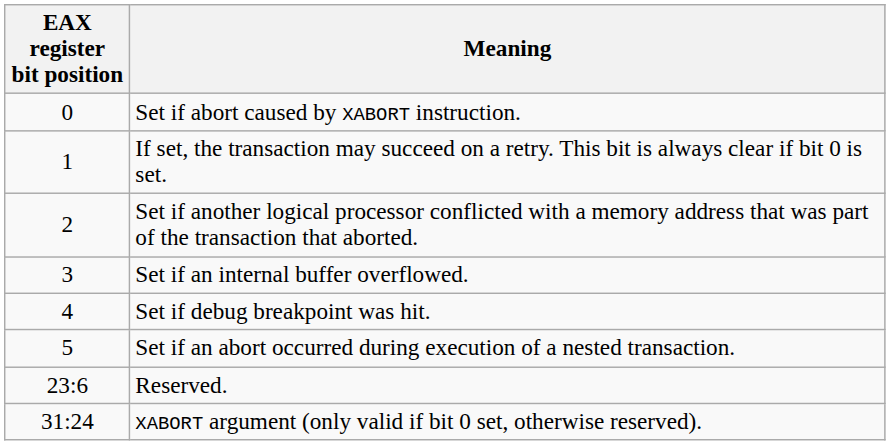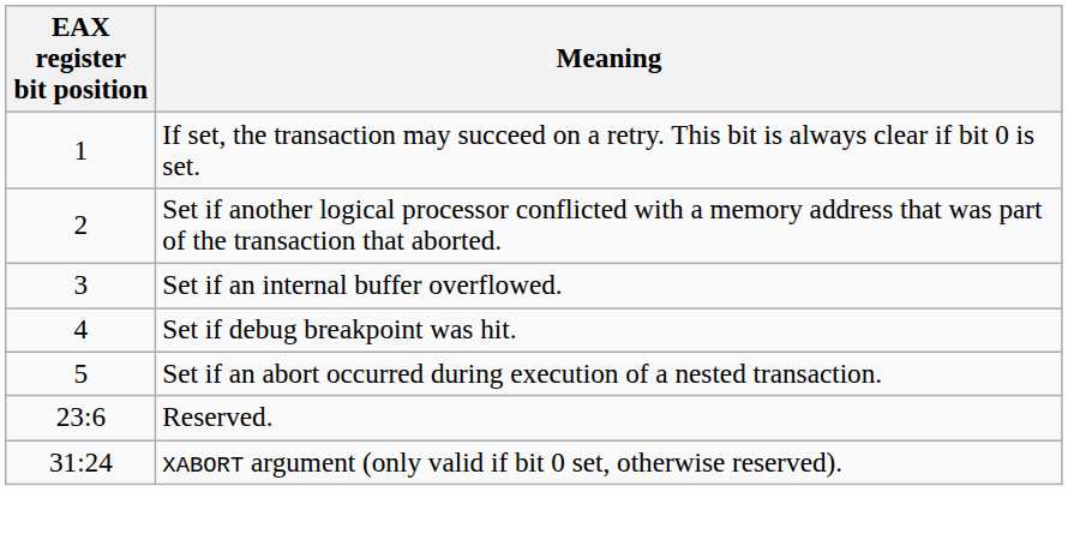- row: 0 | Set if abort caused by XABORT instruction.
